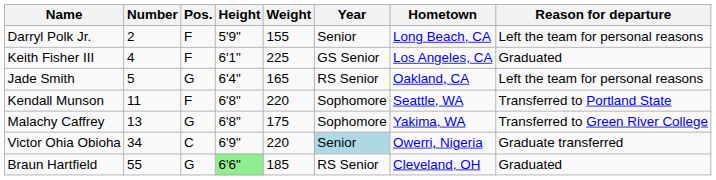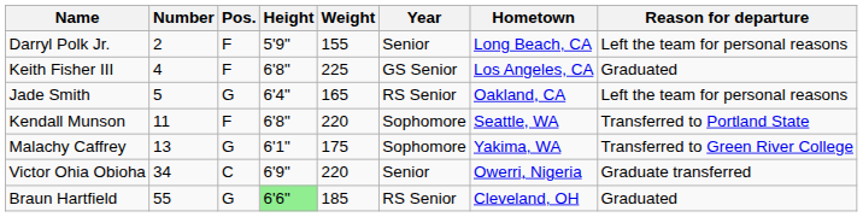Keith Fisher III | Height: 6'1" -> 6'8"
Malachy Caffrey | Height: 6'8" -> 6'1"
Victor Ohia Obioha | Year: lightblue background -> no background
